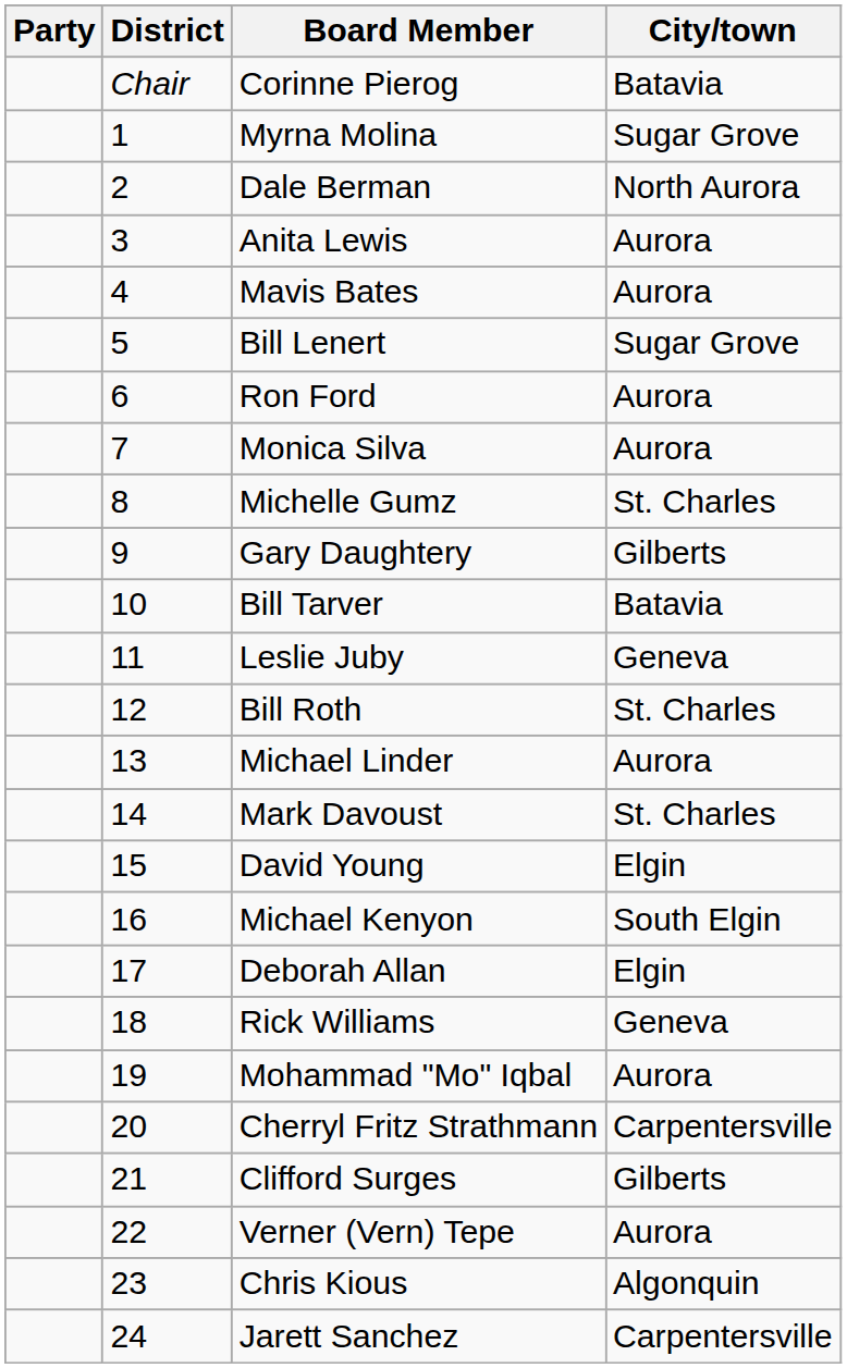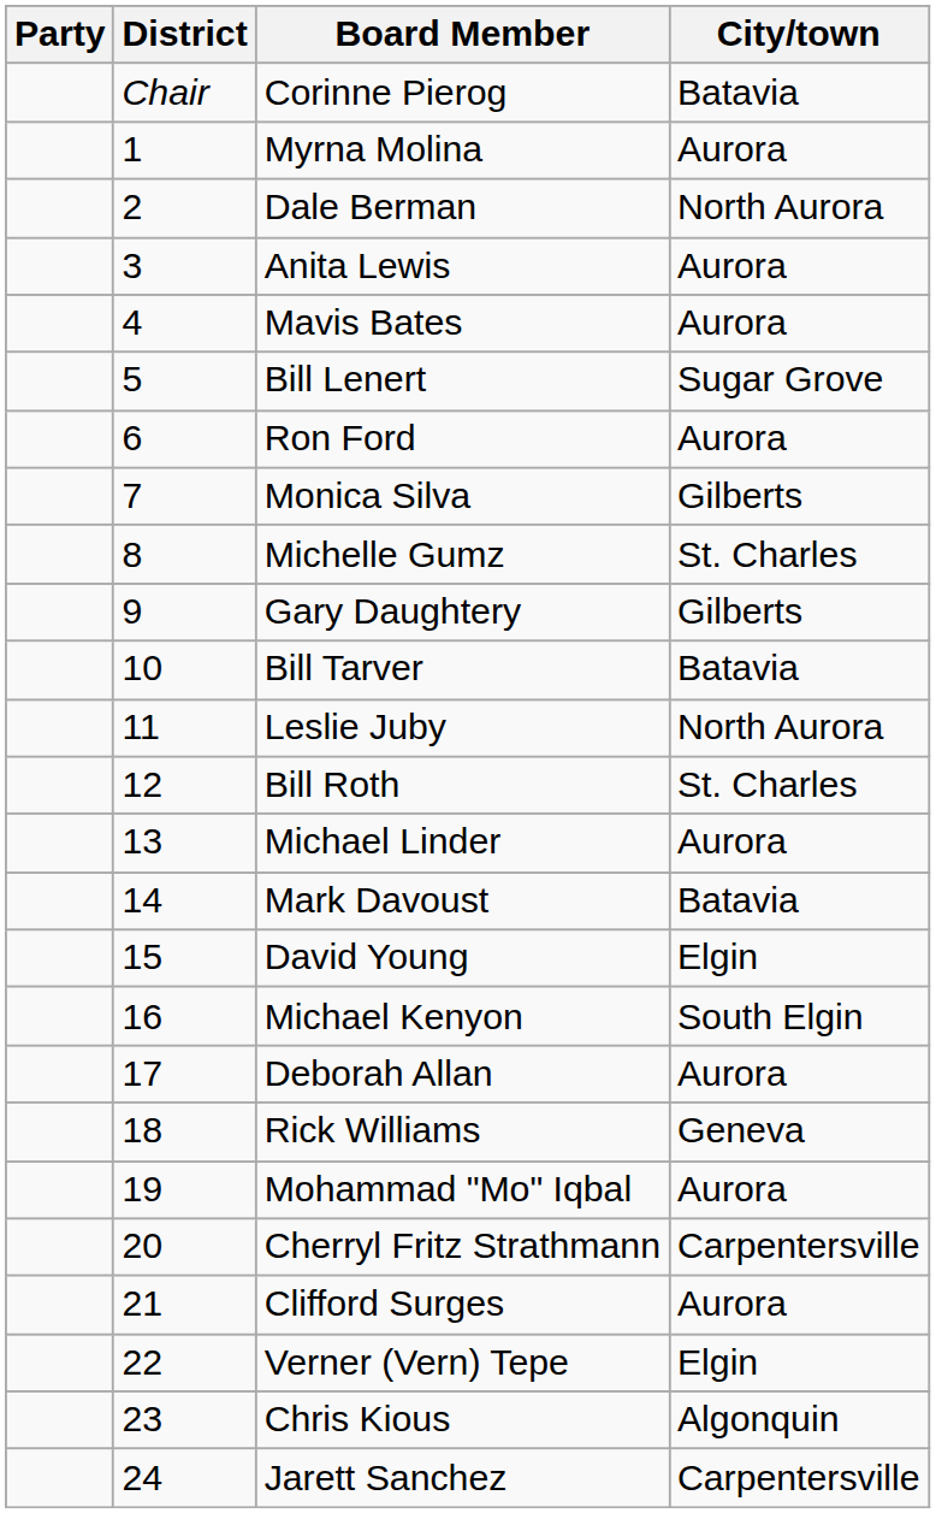Myrna Molina | City/town: Sugar Grove -> Aurora
Monica Silva | City/town: Aurora -> Gilberts
Leslie Juby | City/town: Geneva -> North Aurora
Mark Davoust | City/town: St. Charles -> Batavia
Deborah Allan | City/town: Elgin -> Aurora
Clifford Surges | City/town: Gilberts -> Aurora
Verner (Vern) Tepe | City/town: Aurora -> Elgin
